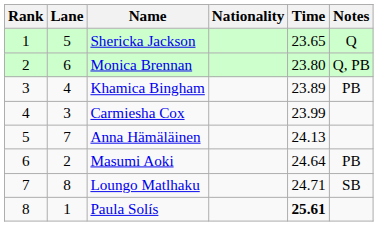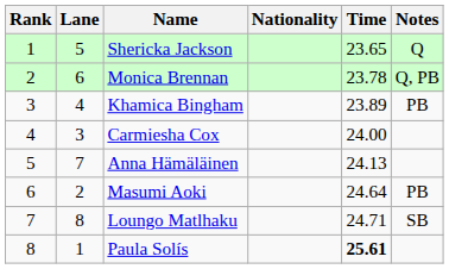Monica Brennan | Time: 23.80 -> 23.78
Carmiesha Cox | Time: 23.99 -> 24.00
